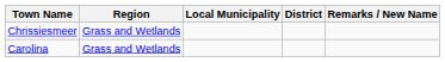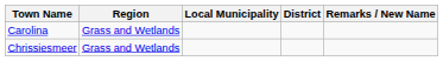rows swapped: Carolina <-> Chrissiesmeer
